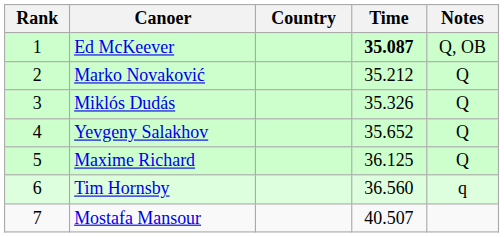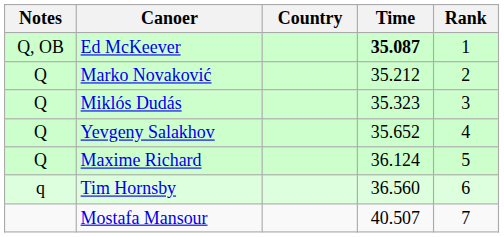columns swapped: Rank <-> Notes
Miklós Dudás | Time: 35.326 -> 35.323
Maxime Richard | Time: 36.125 -> 36.124
